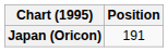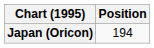Japan (Oricon) | Position: 191 -> 194
